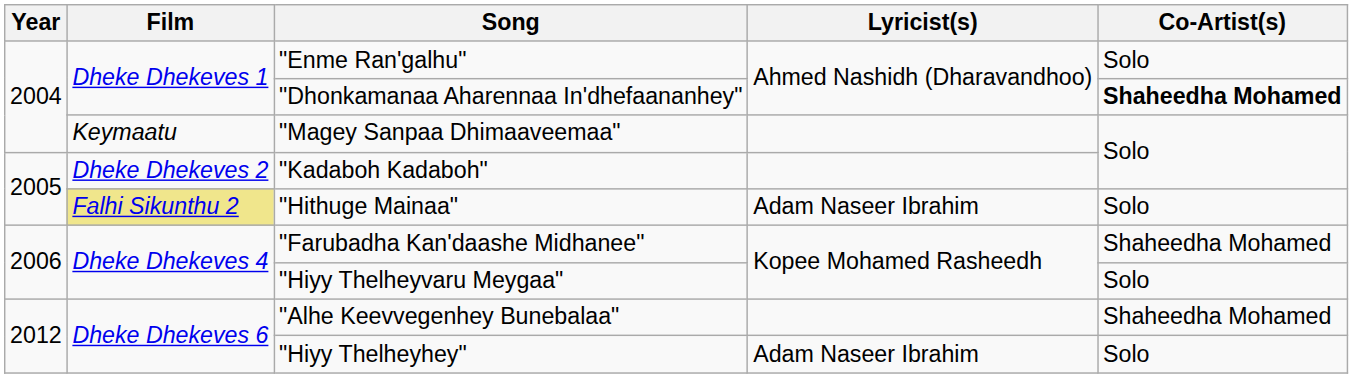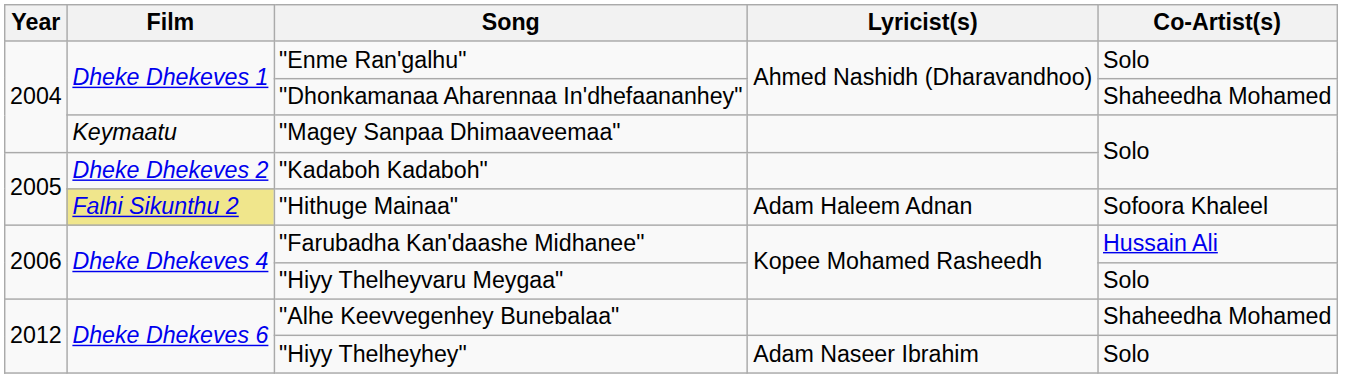"Dhonkamanaa Aharennaa In'dhefaananhey" | Co-Artist(s): bold -> normal
"Hithuge Mainaa" | Lyricist(s): Adam Naseer Ibrahim -> Adam Haleem Adnan
"Hithuge Mainaa" | Co-Artist(s): Solo -> Sofoora Khaleel
"Farubadha Kan'daashe Midhanee" | Co-Artist(s): Shaheedha Mohamed -> Hussain Ali
